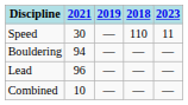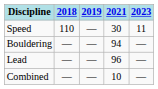columns swapped: 2018 <-> 2021
